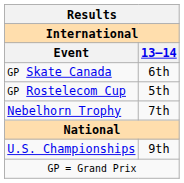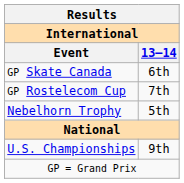GP Rostelecom Cup | 13–14: 5th -> 7th
Nebelhorn Trophy | 13–14: 7th -> 5th
